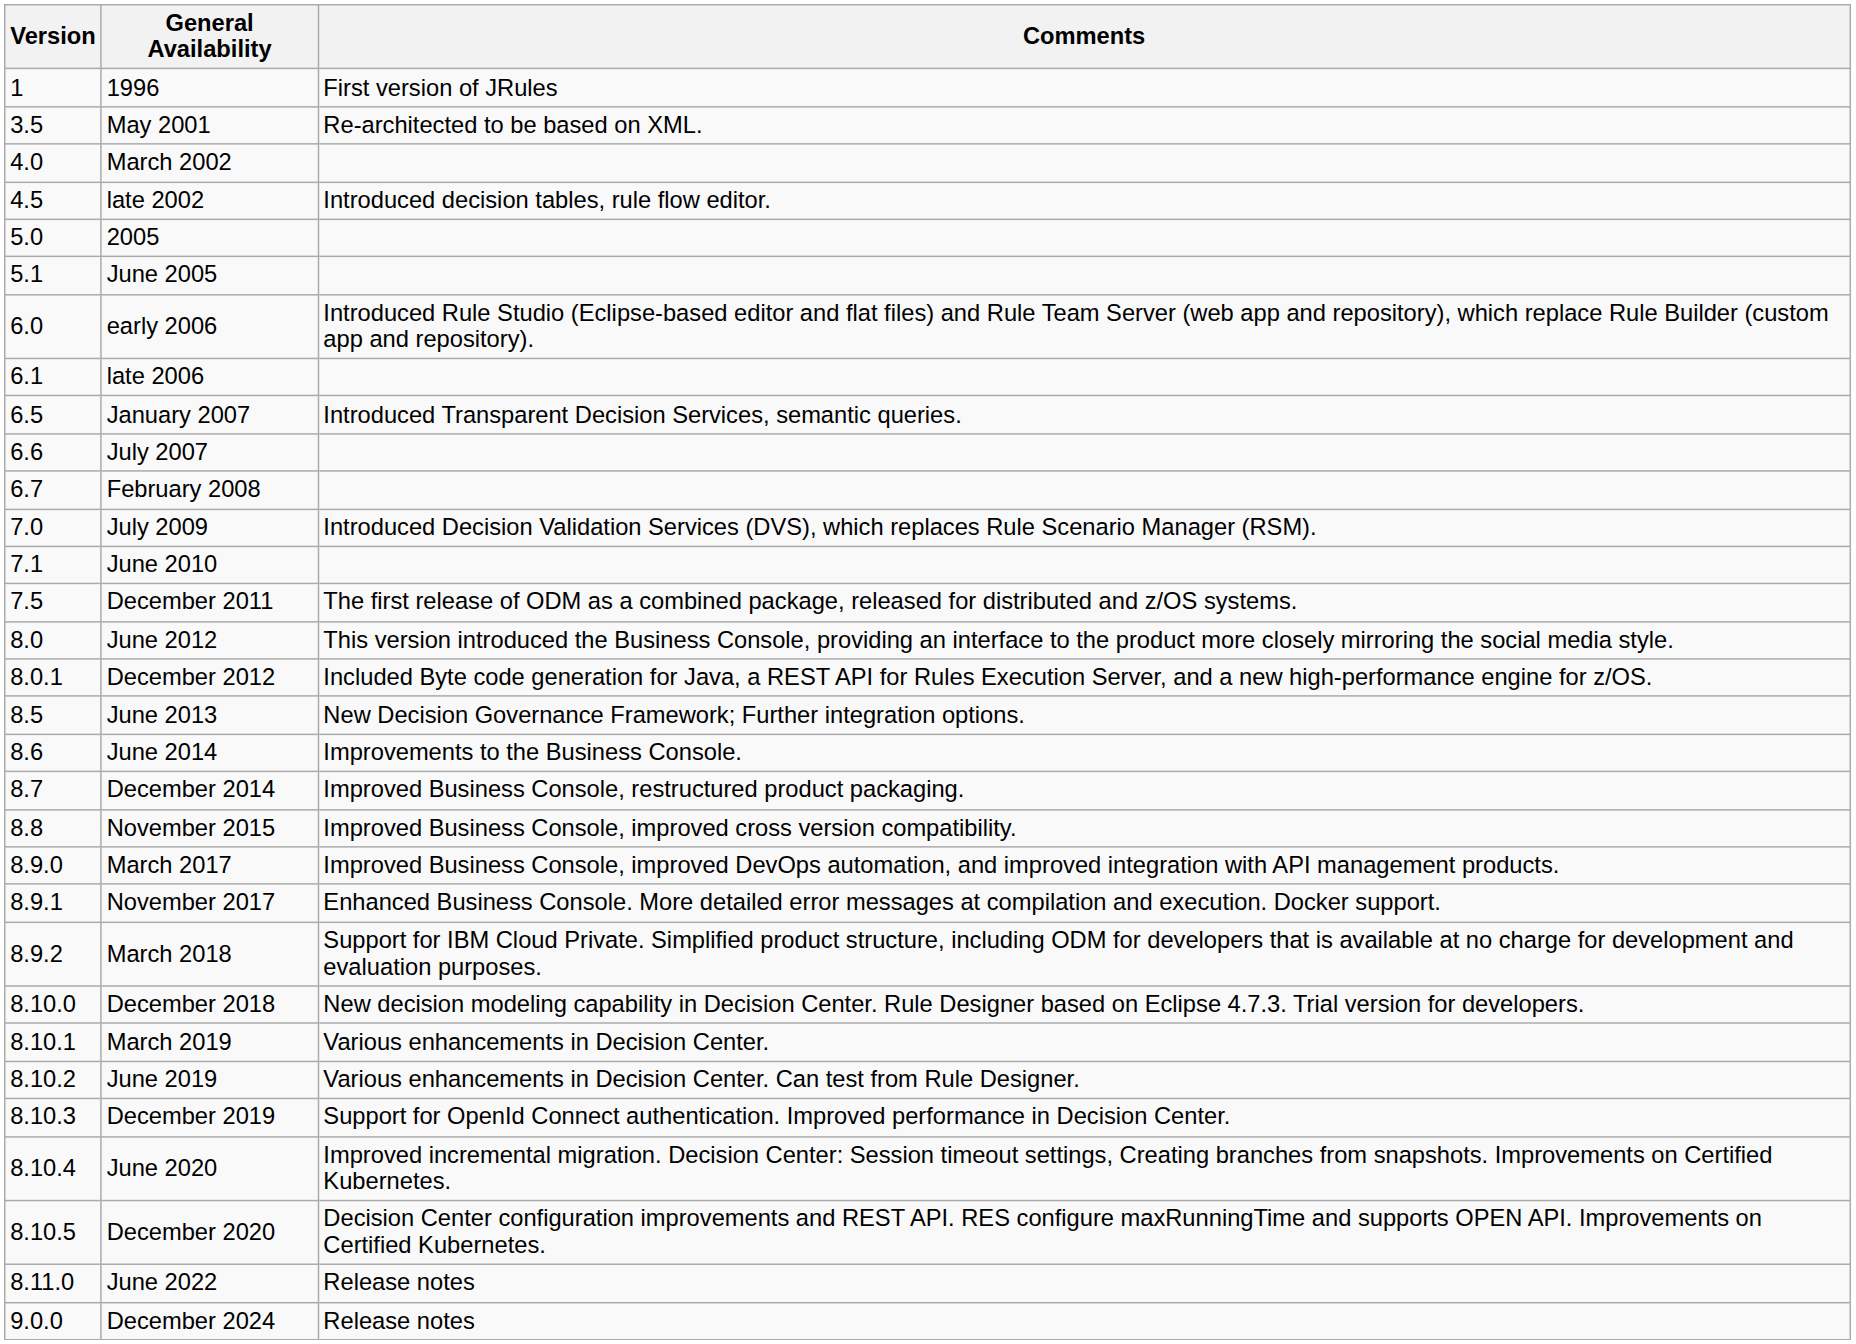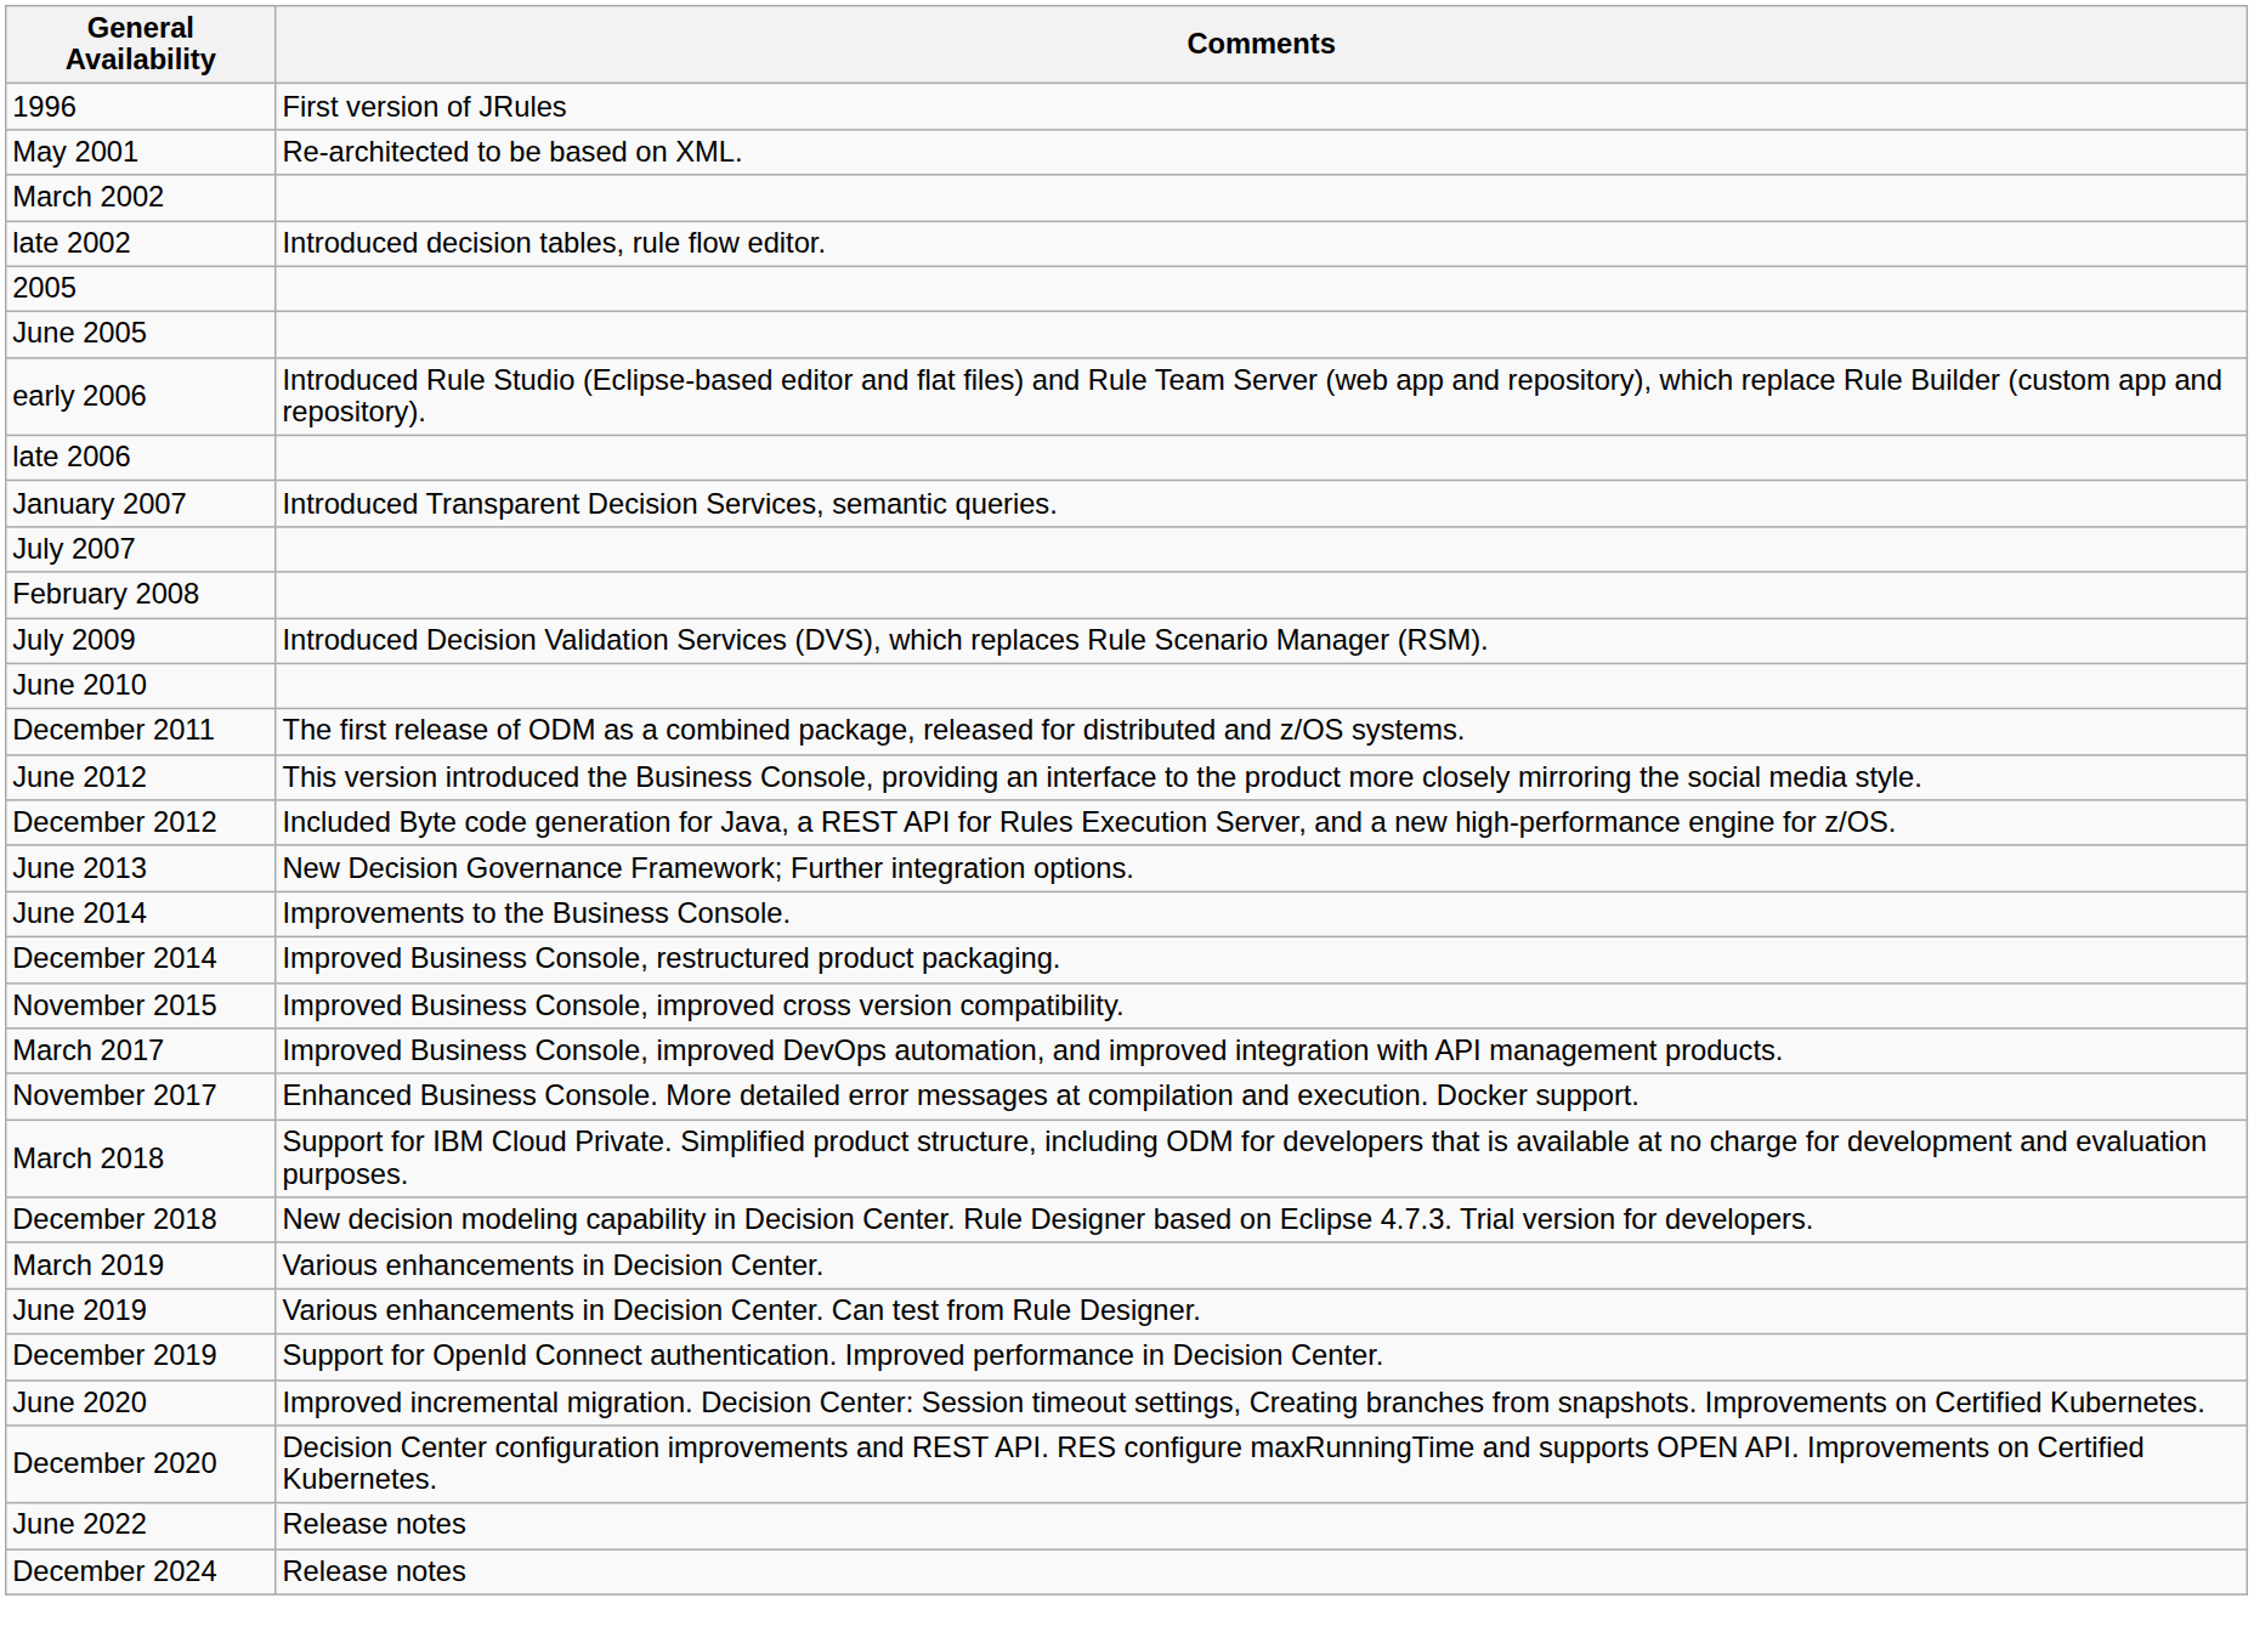- column: Version | 1 | 3.5 | 4.0 | 4.5 | 5.0 | 5.1 | 6.0 | 6.1 | 6.5 | 6.6 | 6.7 | 7.0 | 7.1 | 7.5 | 8.0 | 8.0.1 | 8.5 | 8.6 | 8.7 | 8.8 | 8.9.0 | 8.9.1 | 8.9.2 | 8.10.0 | 8.10.1 | 8.10.2 | 8.10.3 | 8.10.4 | 8.10.5 | 8.11.0 | 9.0.0
